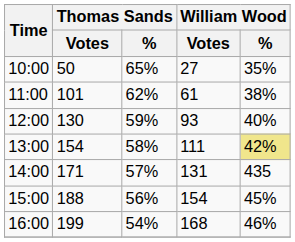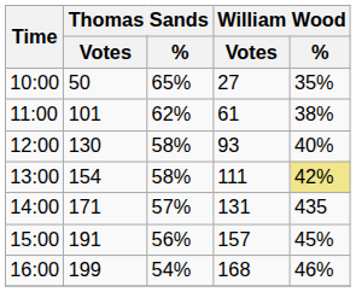12:00 | Thomas Sands / %: 59% -> 58%
15:00 | Thomas Sands / Votes: 188 -> 191
15:00 | William Wood / Votes: 154 -> 157
